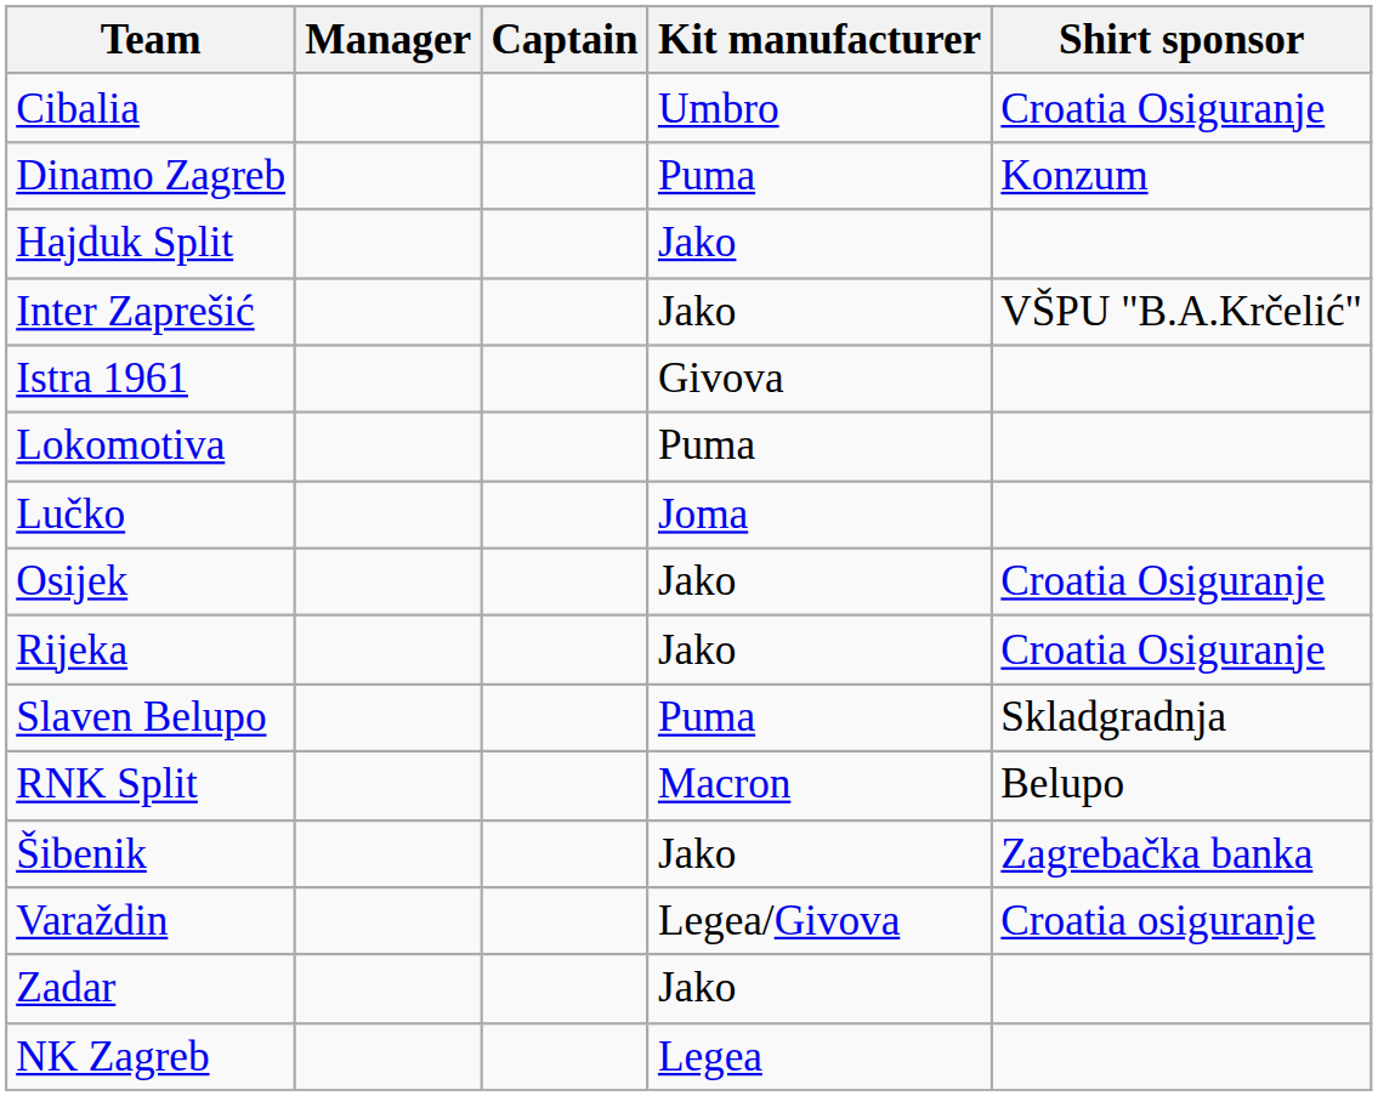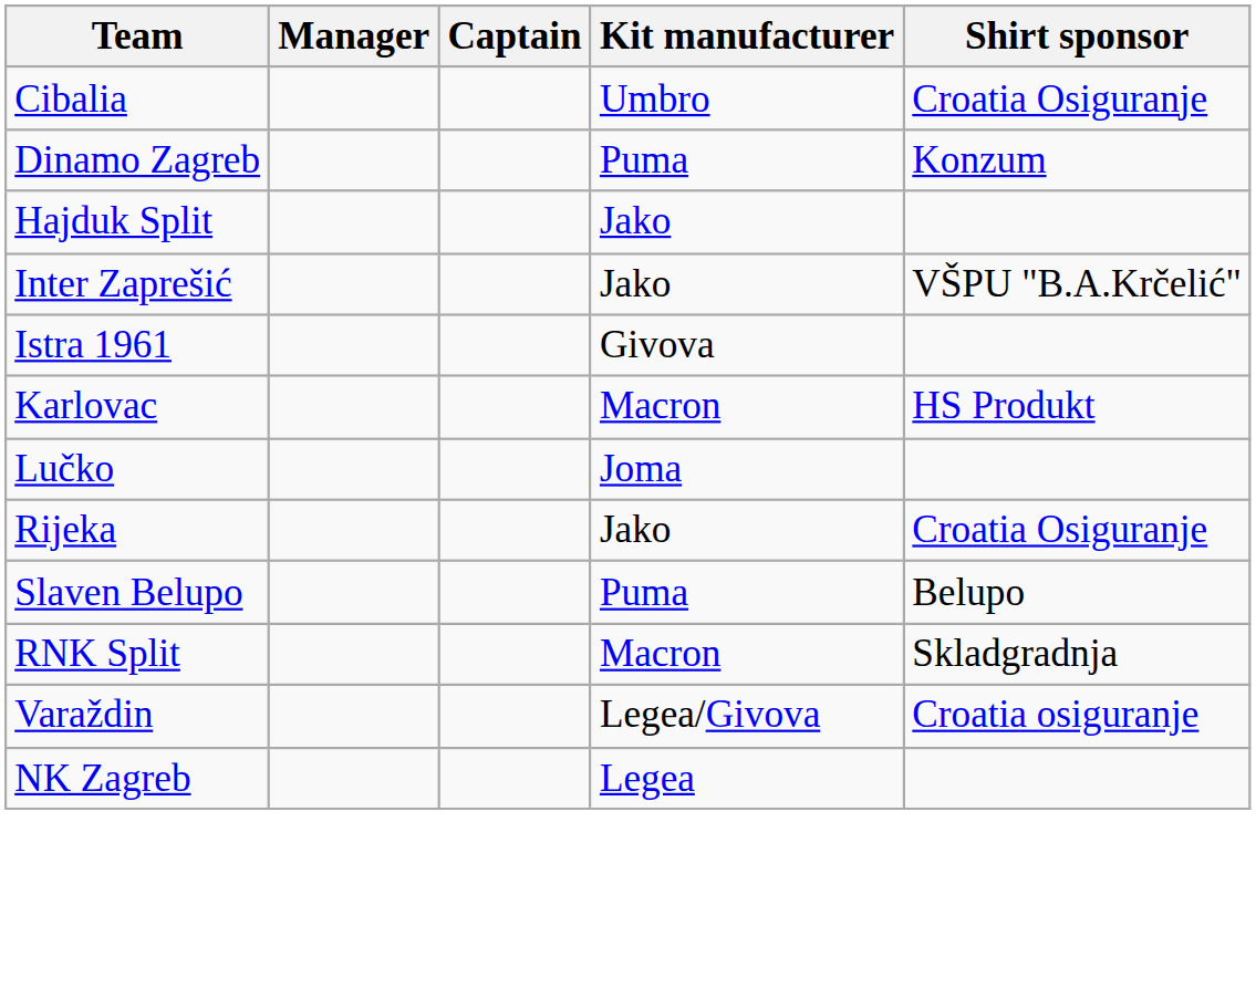+ row: Karlovac | Macron | HS Produkt
- row: Lokomotiva | Puma
- row: Osijek | Jako | Croatia Osiguranje
Slaven Belupo | Shirt sponsor: Skladgradnja -> Belupo
RNK Split | Shirt sponsor: Belupo -> Skladgradnja
- row: Šibenik | Jako | Zagrebačka banka
- row: Zadar | Jako
